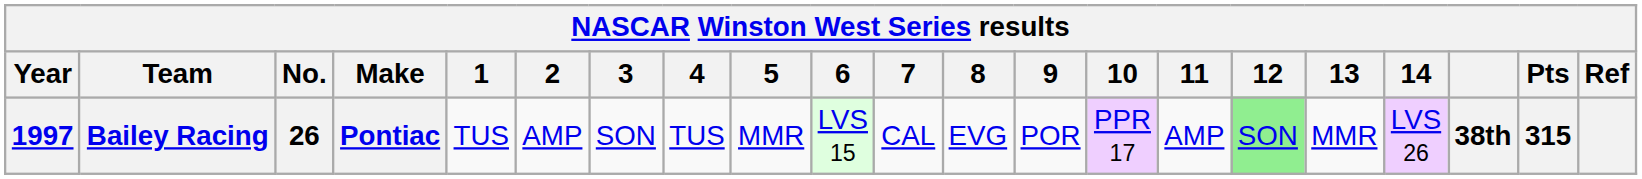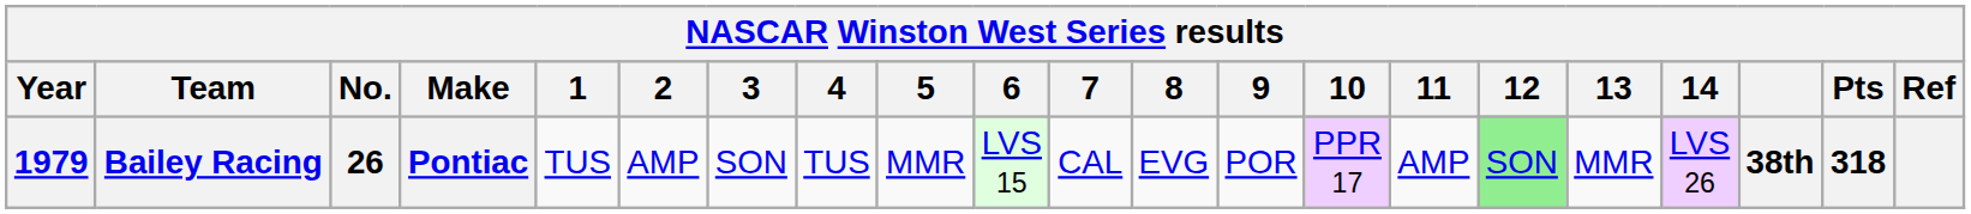Bailey Racing | Year: 1997 -> 1979
Bailey Racing | Pts: 315 -> 318
